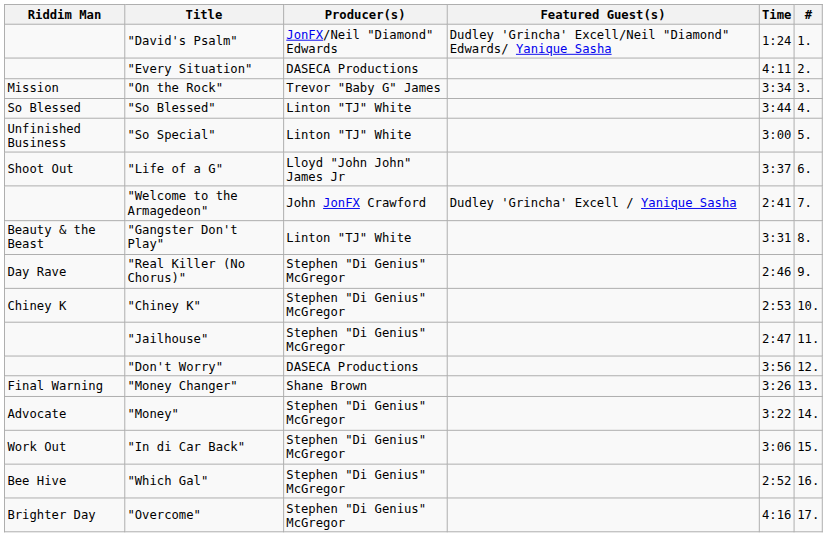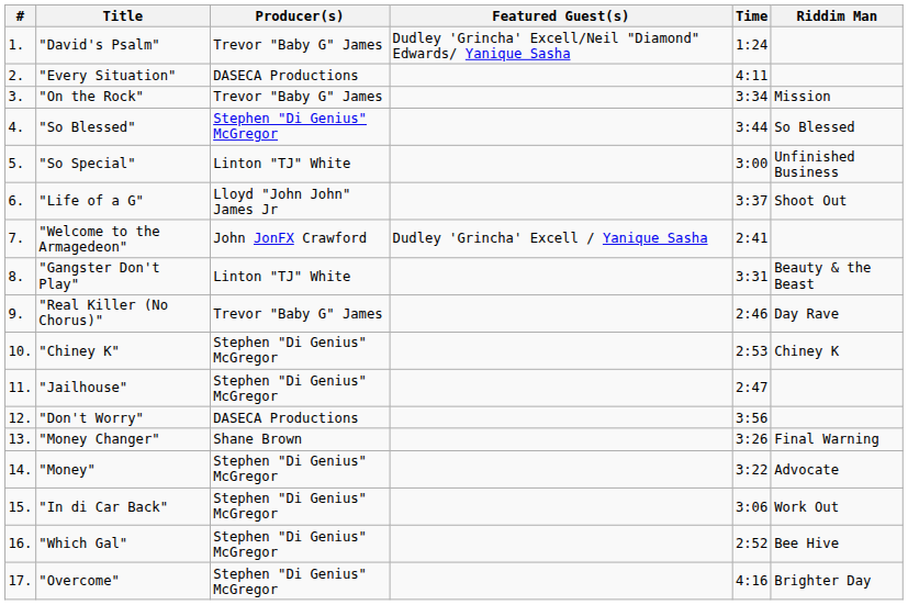columns swapped: # <-> Riddim Man
"David's Psalm" | Producer(s): JonFX/Neil "Diamond" Edwards -> Trevor "Baby G" James
"So Blessed" | Producer(s): Linton "TJ" White -> Stephen "Di Genius" McGregor
"Real Killer (No Chorus)" | Producer(s): Stephen "Di Genius" McGregor -> Trevor "Baby G" James
